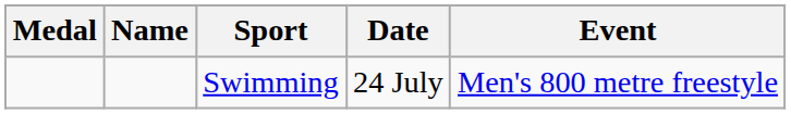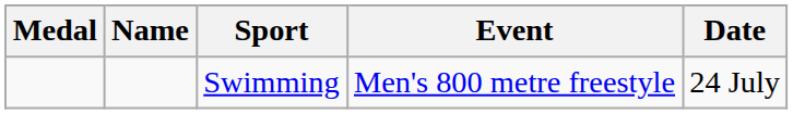columns swapped: Event <-> Date
